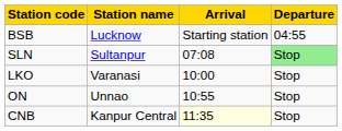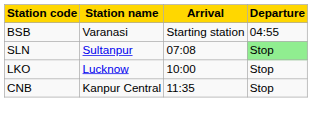BSB | Station name: Lucknow -> Varanasi
LKO | Station name: Varanasi -> Lucknow
- row: ON | Unnao | 10:55 | Stop
CNB | Arrival: lightyellow background -> no background
